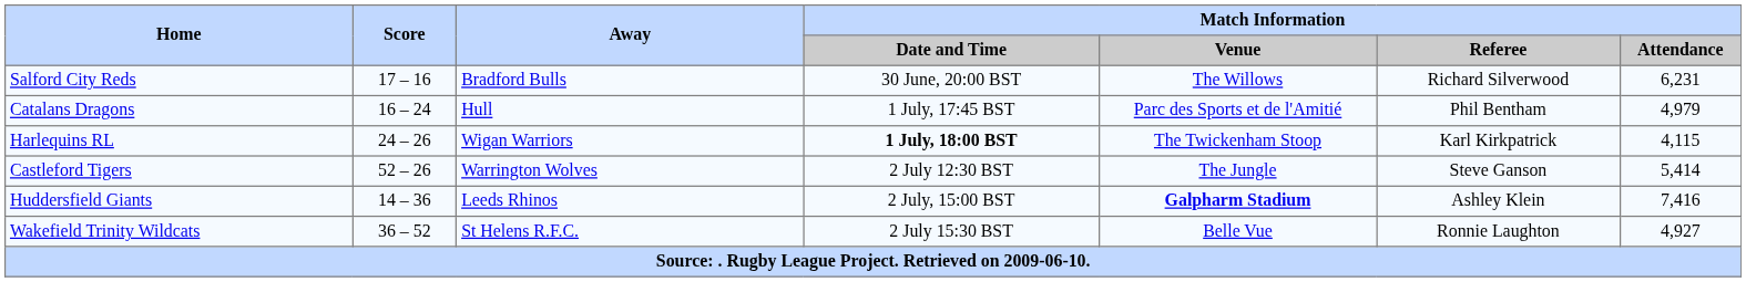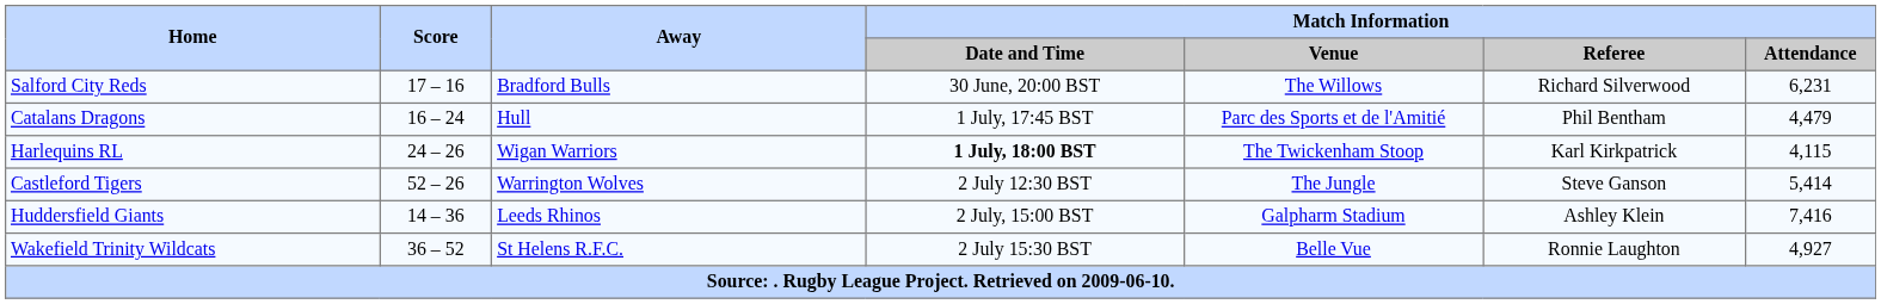Catalans Dragons | Match Information / Attendance: 4,979 -> 4,479
Huddersfield Giants | Match Information / Venue: bold -> normal
